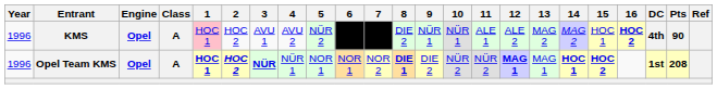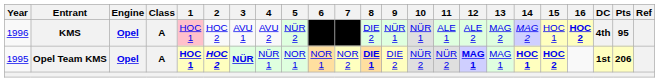KMS | Pts: 90 -> 95
Opel Team KMS | Year: 1996 -> 1995
Opel Team KMS | Pts: 208 -> 206
